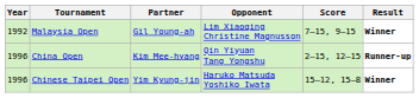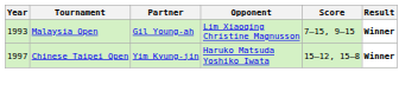Malaysia Open | Year: 1992 -> 1993
- row: 1996 | China Open | Kim Mee-hyang | Qin Yiyuan Tang Yongshu | 2–15, 12–15 | Runner-up
Chinese Taipei Open | Year: 1996 -> 1997
